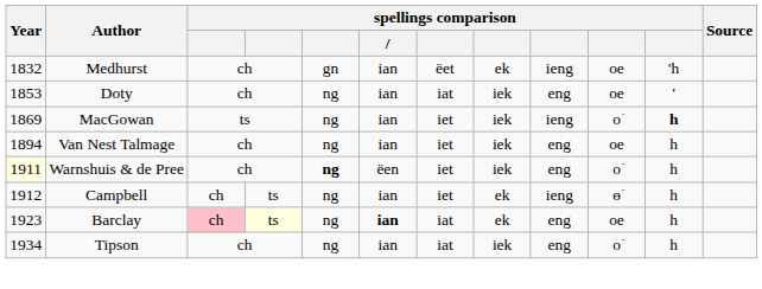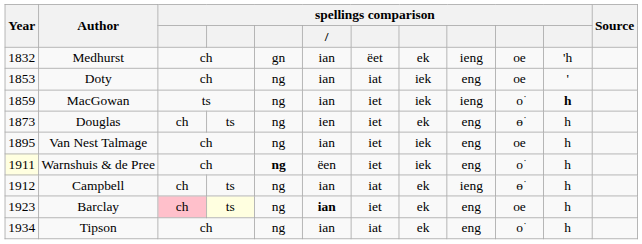MacGowan | Year: 1869 -> 1859
+ row: 1873 | Douglas | ch | ts | ng | ien | iet | ek | eng | ɵ͘ | h
Van Nest Talmage | Year: 1894 -> 1895
Campbell | column 7: iet -> iat
Barclay | column 7: iat -> iet
Tipson | column 8: iek -> ek
